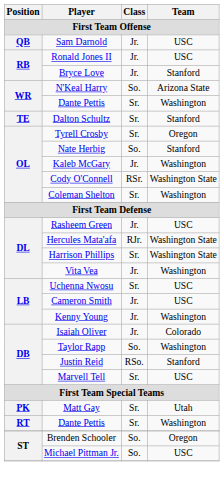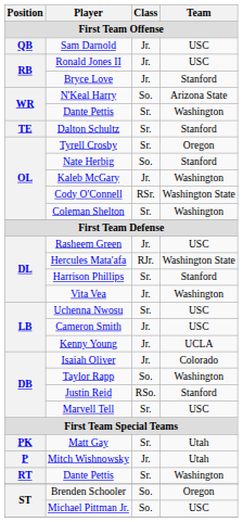Harrison Phillips | Team: Washington State -> Stanford
Kenny Young | Team: Washington -> UCLA
+ row: P | Mitch Wishnowsky | Jr. | Utah
